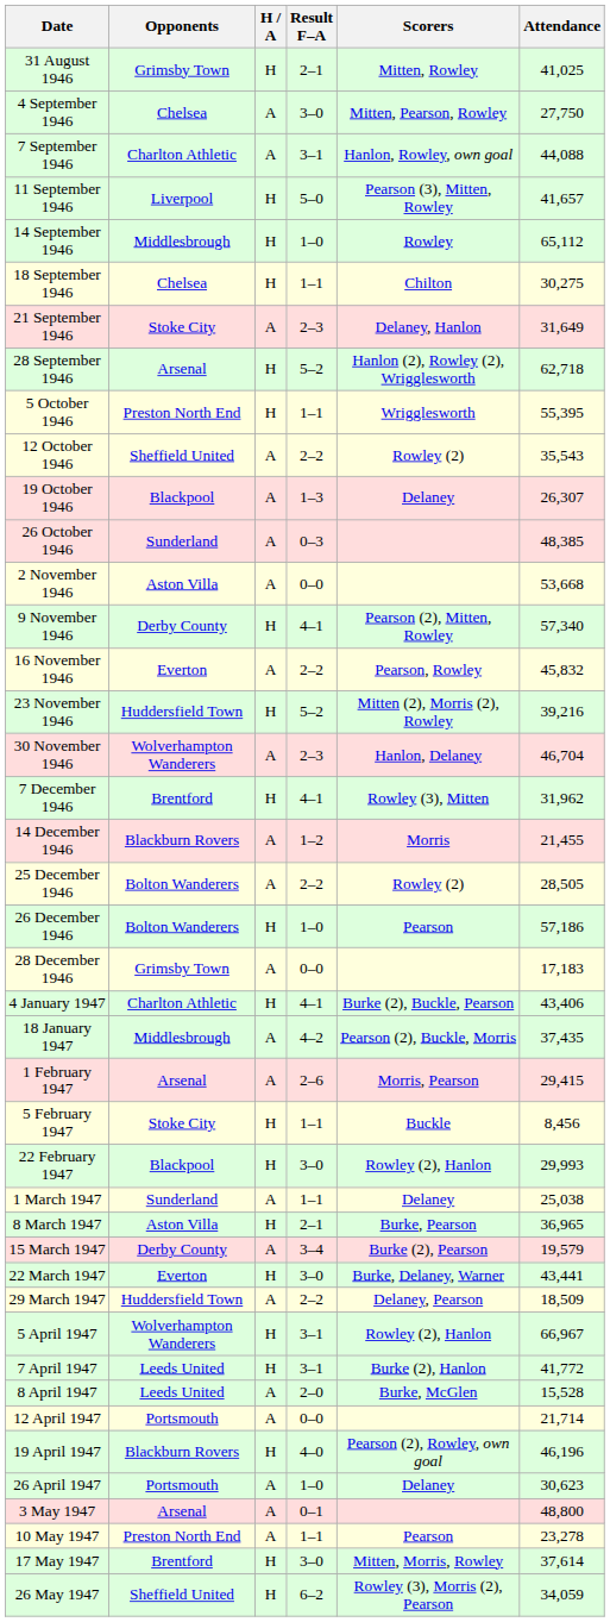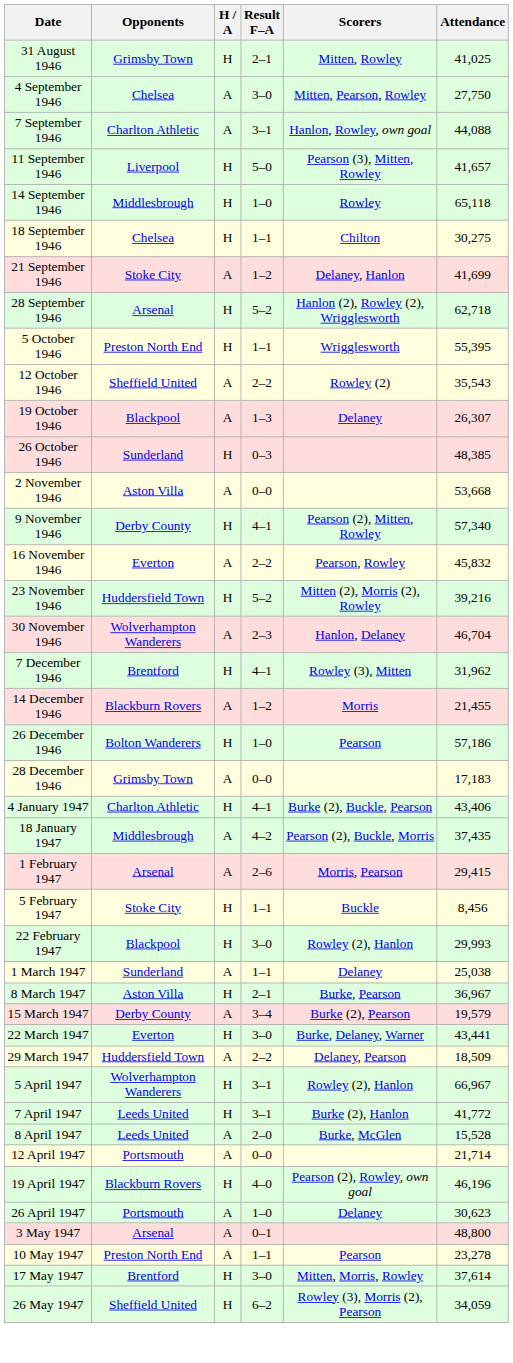14 September 1946 | Attendance: 65,112 -> 65,118
21 September 1946 | Result F–A: 2–3 -> 1–2
21 September 1946 | Attendance: 31,649 -> 41,699
26 October 1946 | H / A: A -> H
- row: 25 December 1946 | Bolton Wanderers | A | 2–2 | Rowley (2) | 28,505
8 March 1947 | Attendance: 36,965 -> 36,967
